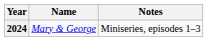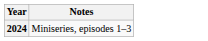- column: Name | Mary & George
